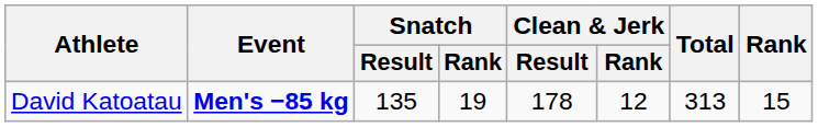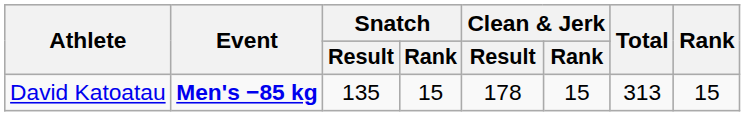David Katoatau | Snatch / Rank: 19 -> 15
David Katoatau | Clean & Jerk / Rank: 12 -> 15
